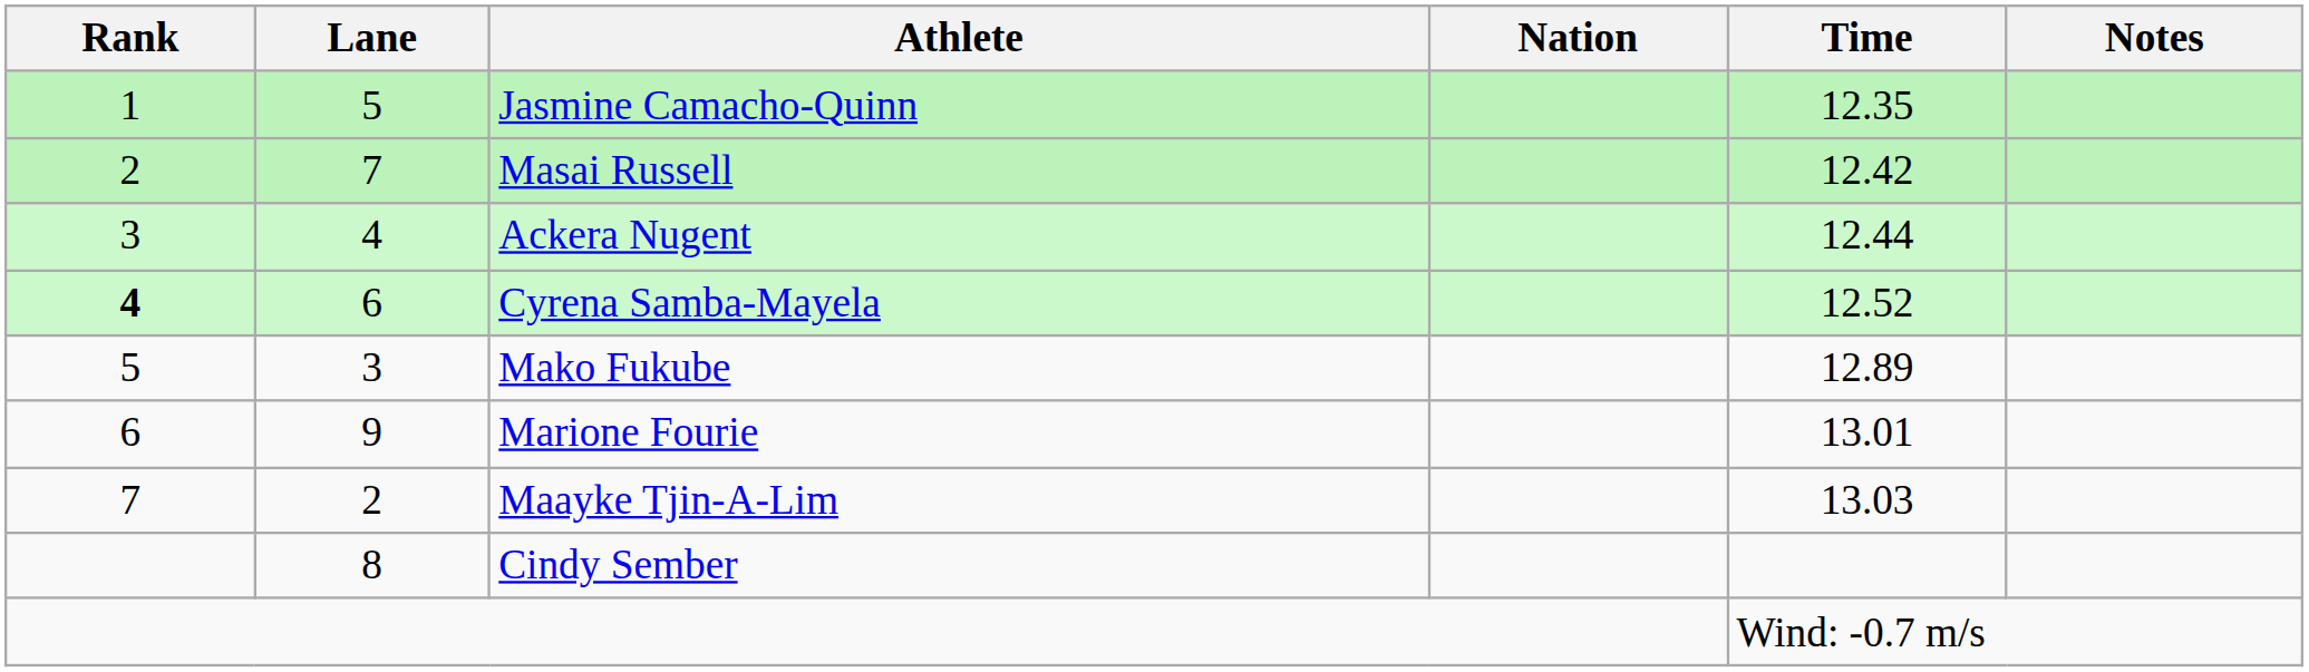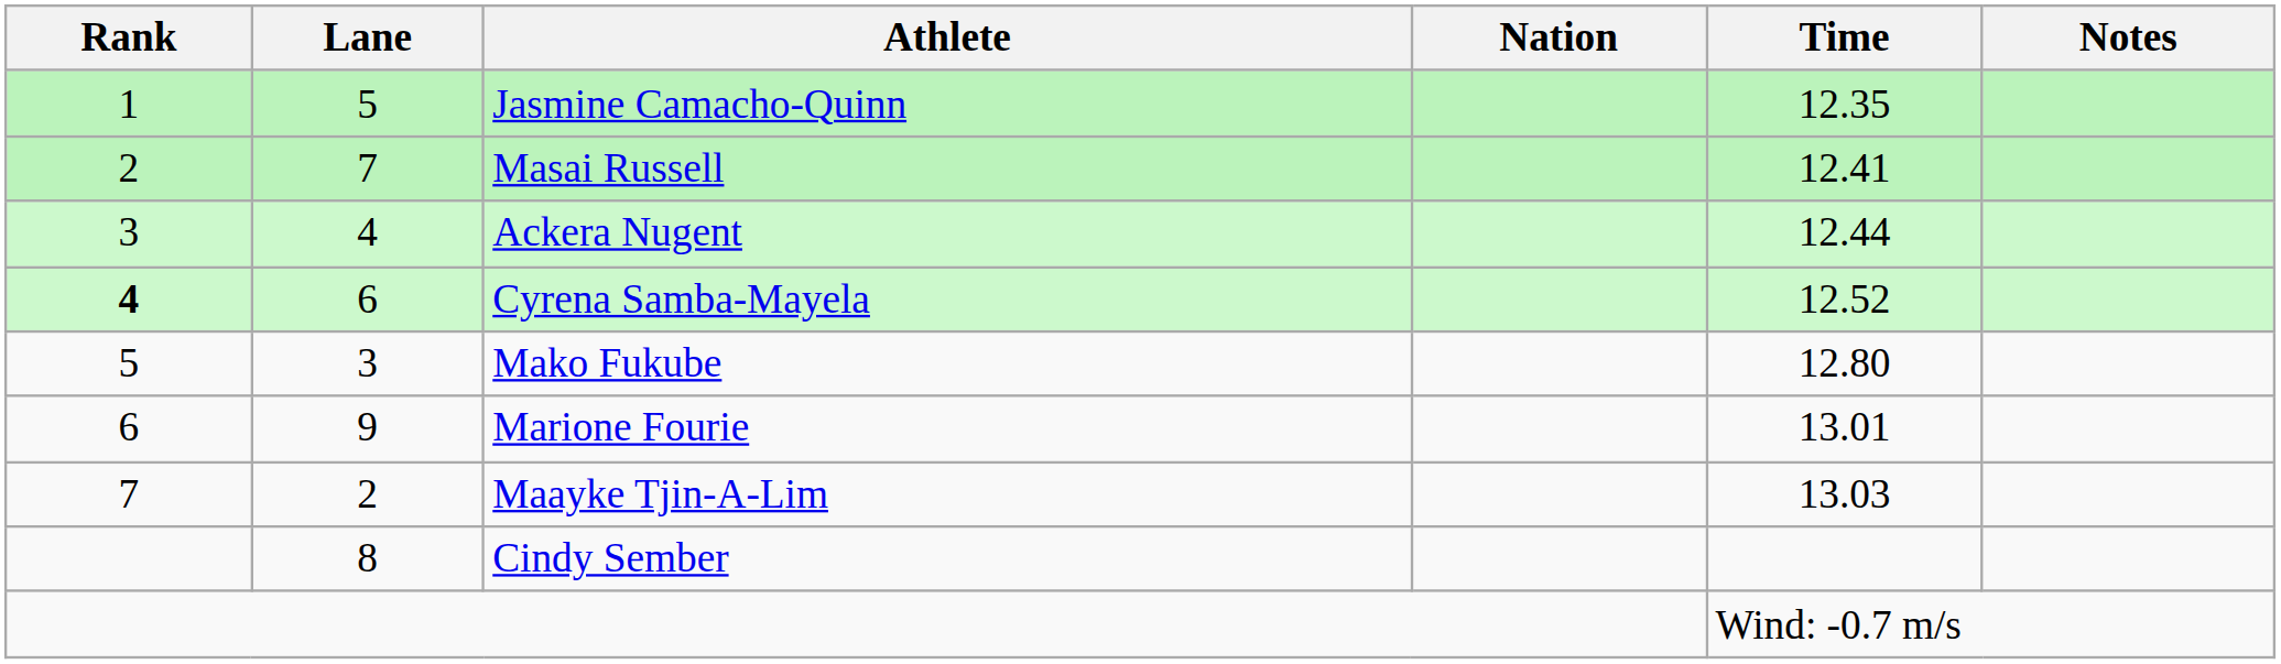Masai Russell | Time: 12.42 -> 12.41
Mako Fukube | Time: 12.89 -> 12.80
